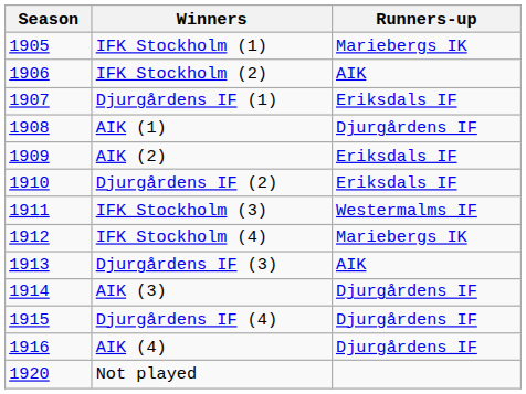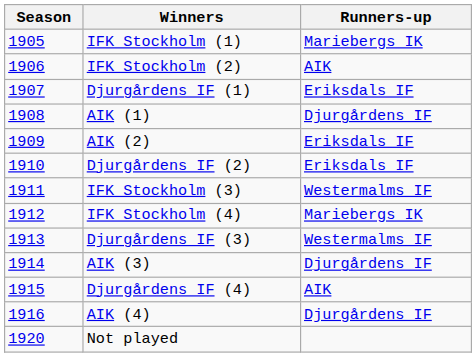Djurgårdens IF (3) | Runners-up: AIK -> Westermalms IF
Djurgårdens IF (4) | Runners-up: Djurgårdens IF -> AIK
